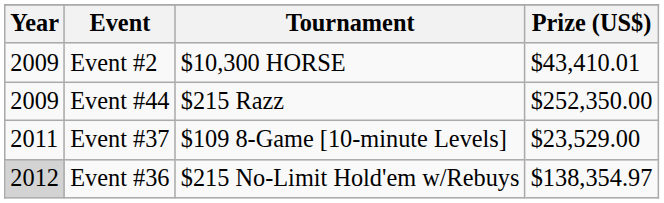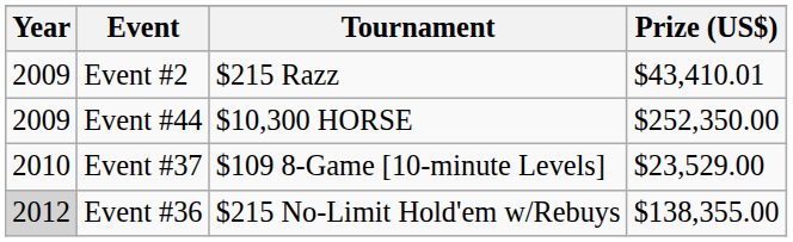Event #2 | Tournament: $10,300 HORSE -> $215 Razz
Event #44 | Tournament: $215 Razz -> $10,300 HORSE
Event #37 | Year: 2011 -> 2010
Event #36 | Prize (US$): $138,354.97 -> $138,355.00
